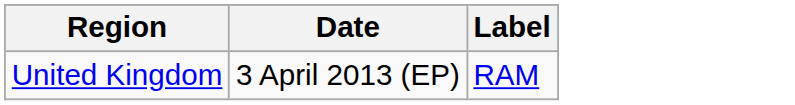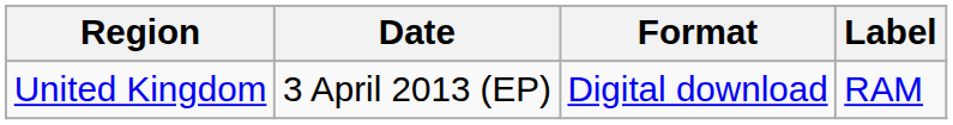+ column: Format | Digital download
